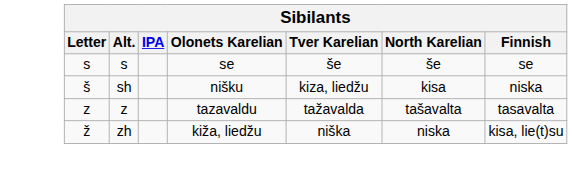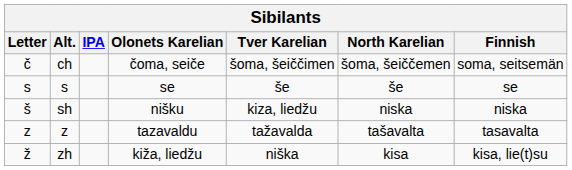+ row: č | ch | čoma, seiče | šoma, šeiččimen | šoma, šeiččemen | soma, seitsemän
sh | North Karelian: kisa -> niska
zh | North Karelian: niska -> kisa
